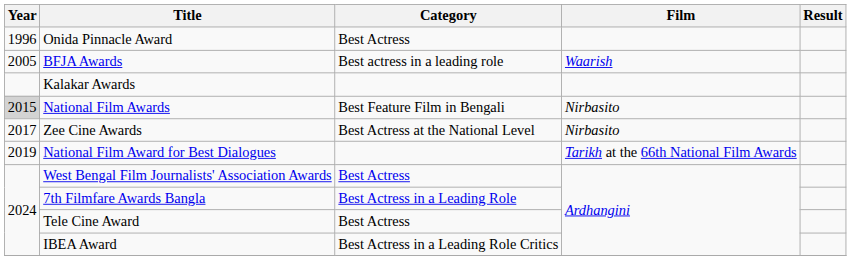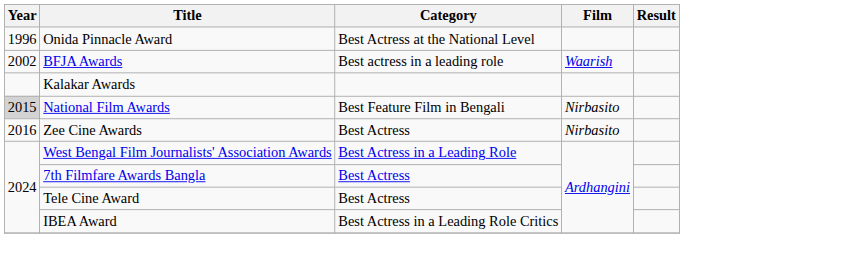Onida Pinnacle Award | Category: Best Actress -> Best Actress at the National Level
BFJA Awards | Year: 2005 -> 2002
Zee Cine Awards | Year: 2017 -> 2016
Zee Cine Awards | Category: Best Actress at the National Level -> Best Actress
- row: 2019 | National Film Award for Best Dialogues | Tarikh at the 66th National Film Awards
West Bengal Film Journalists' Association Awards | Category: Best Actress -> Best Actress in a Leading Role
7th Filmfare Awards Bangla | Category: Best Actress in a Leading Role -> Best Actress
